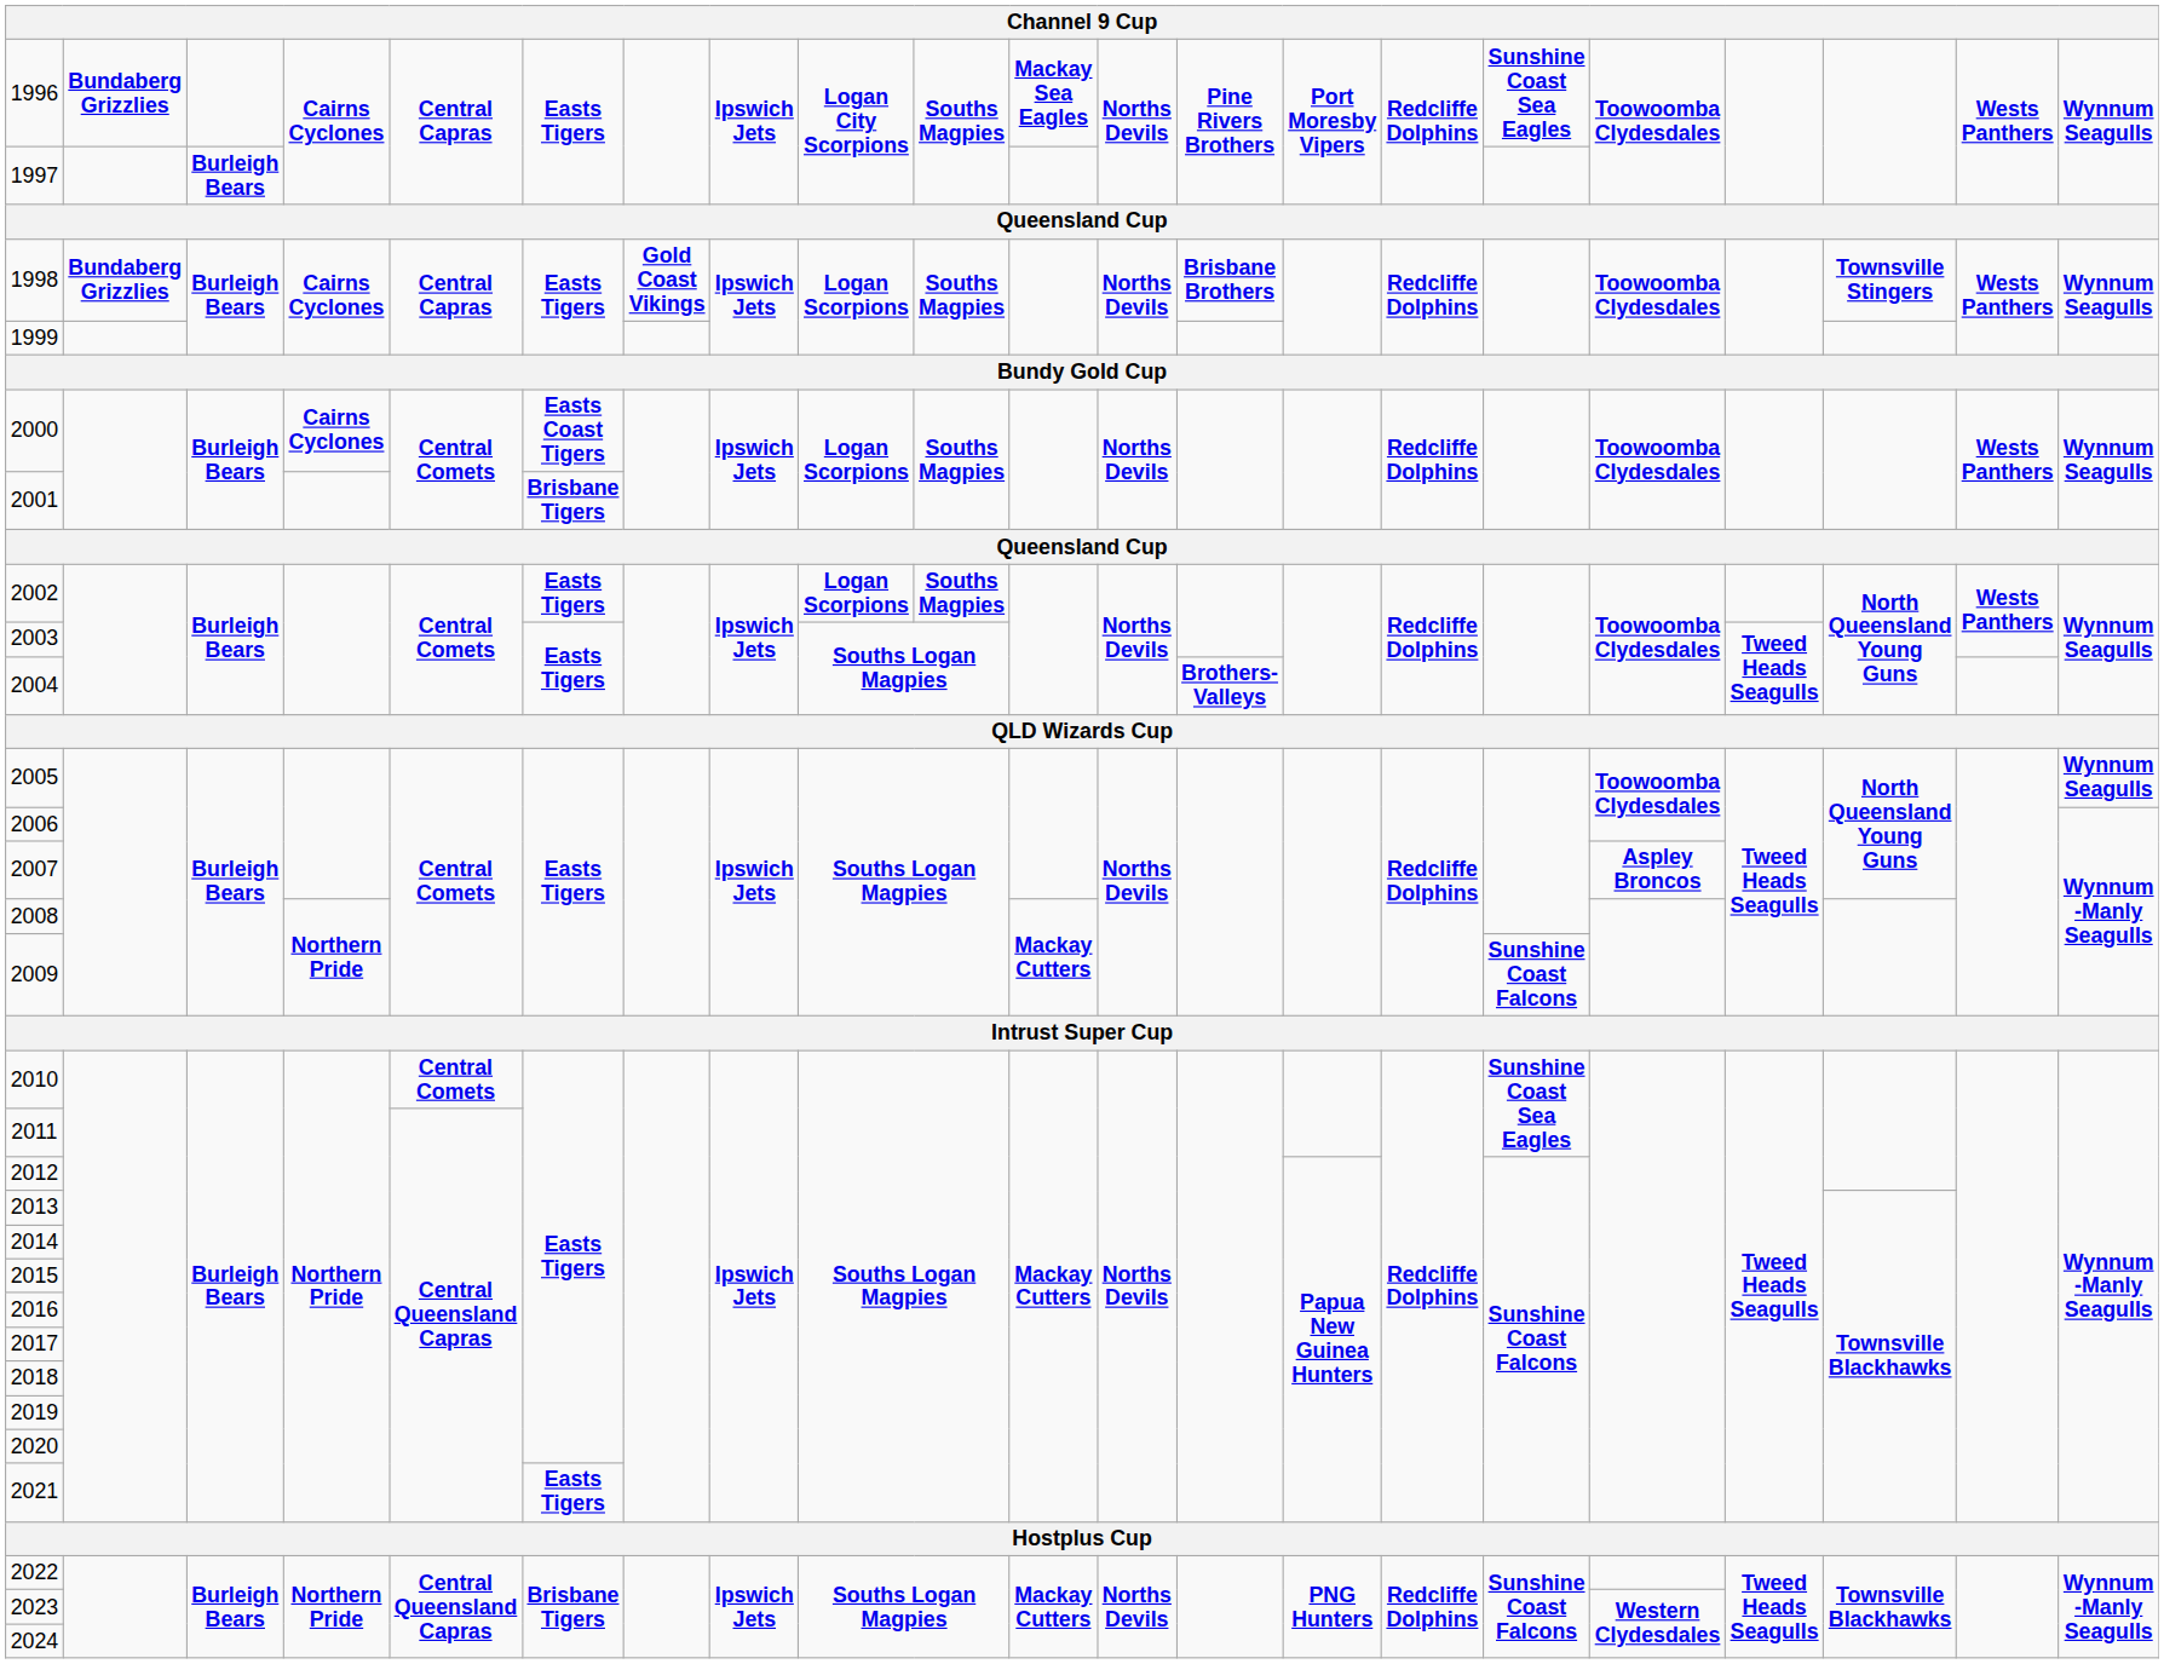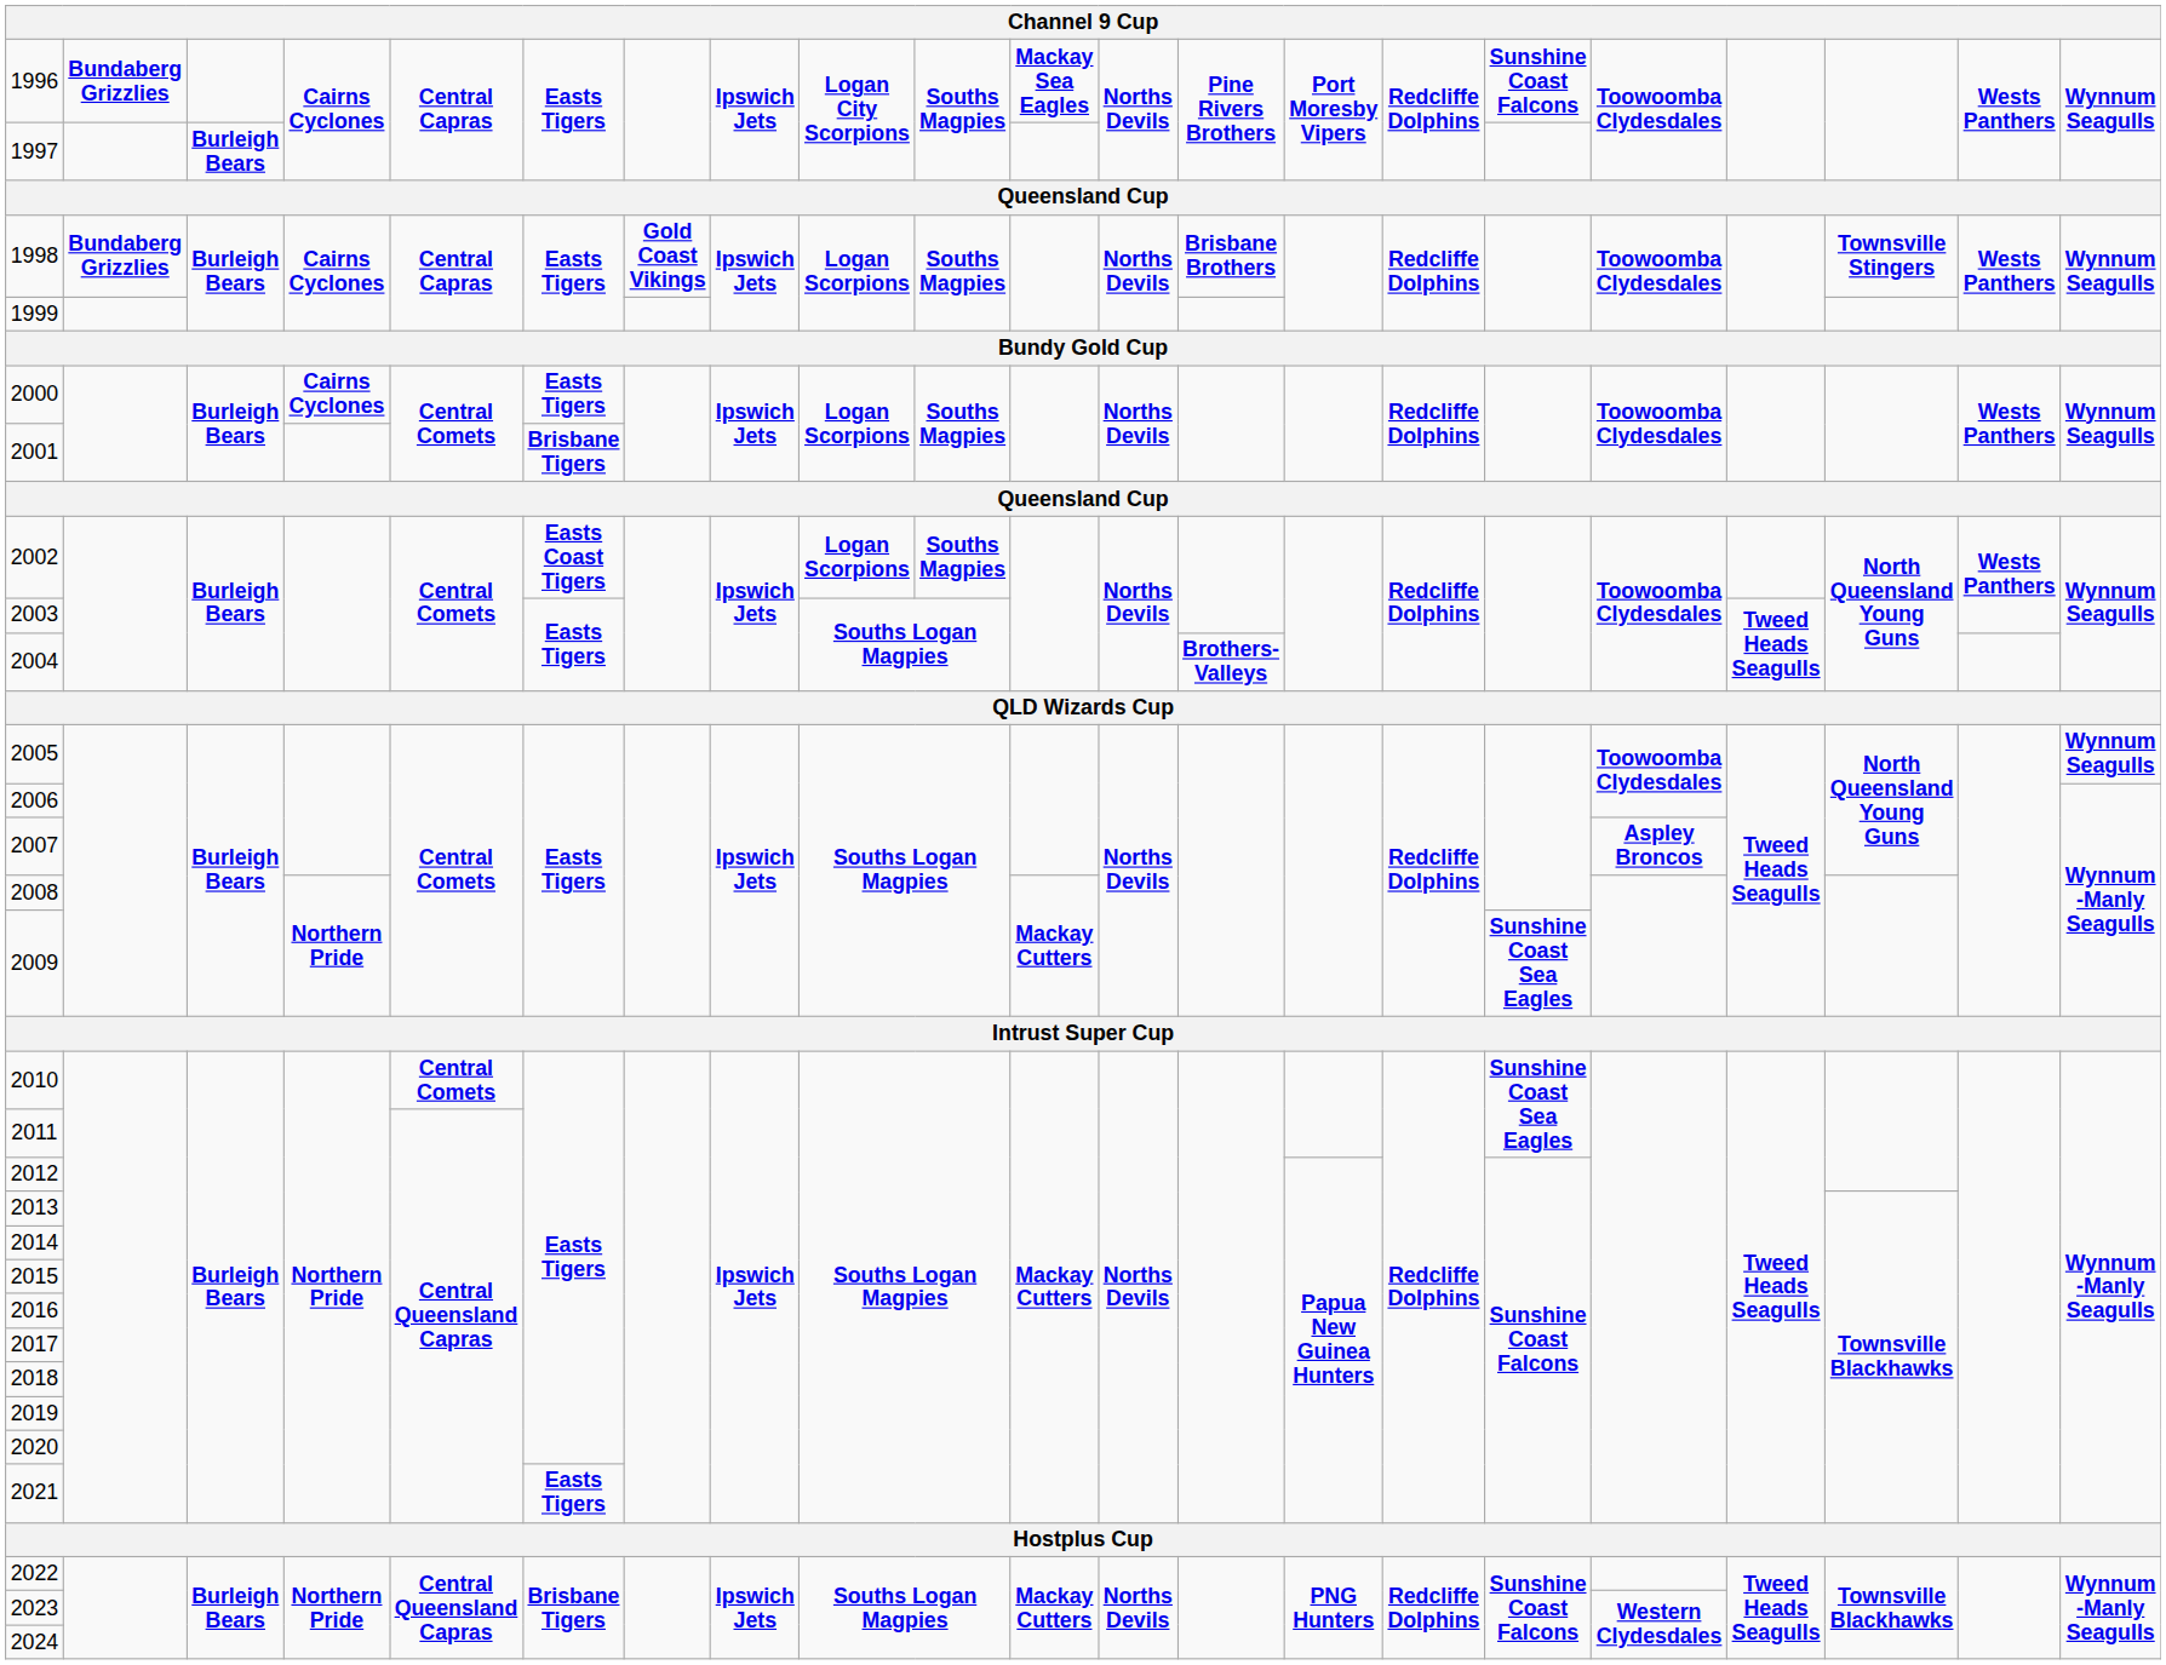1996 | column 16: Sunshine Coast Sea Eagles -> Sunshine Coast Falcons
2000 | column 6: Easts Coast Tigers -> Easts Tigers
2002 | column 6: Easts Tigers -> Easts Coast Tigers
2009 | column 16: Sunshine Coast Falcons -> Sunshine Coast Sea Eagles
